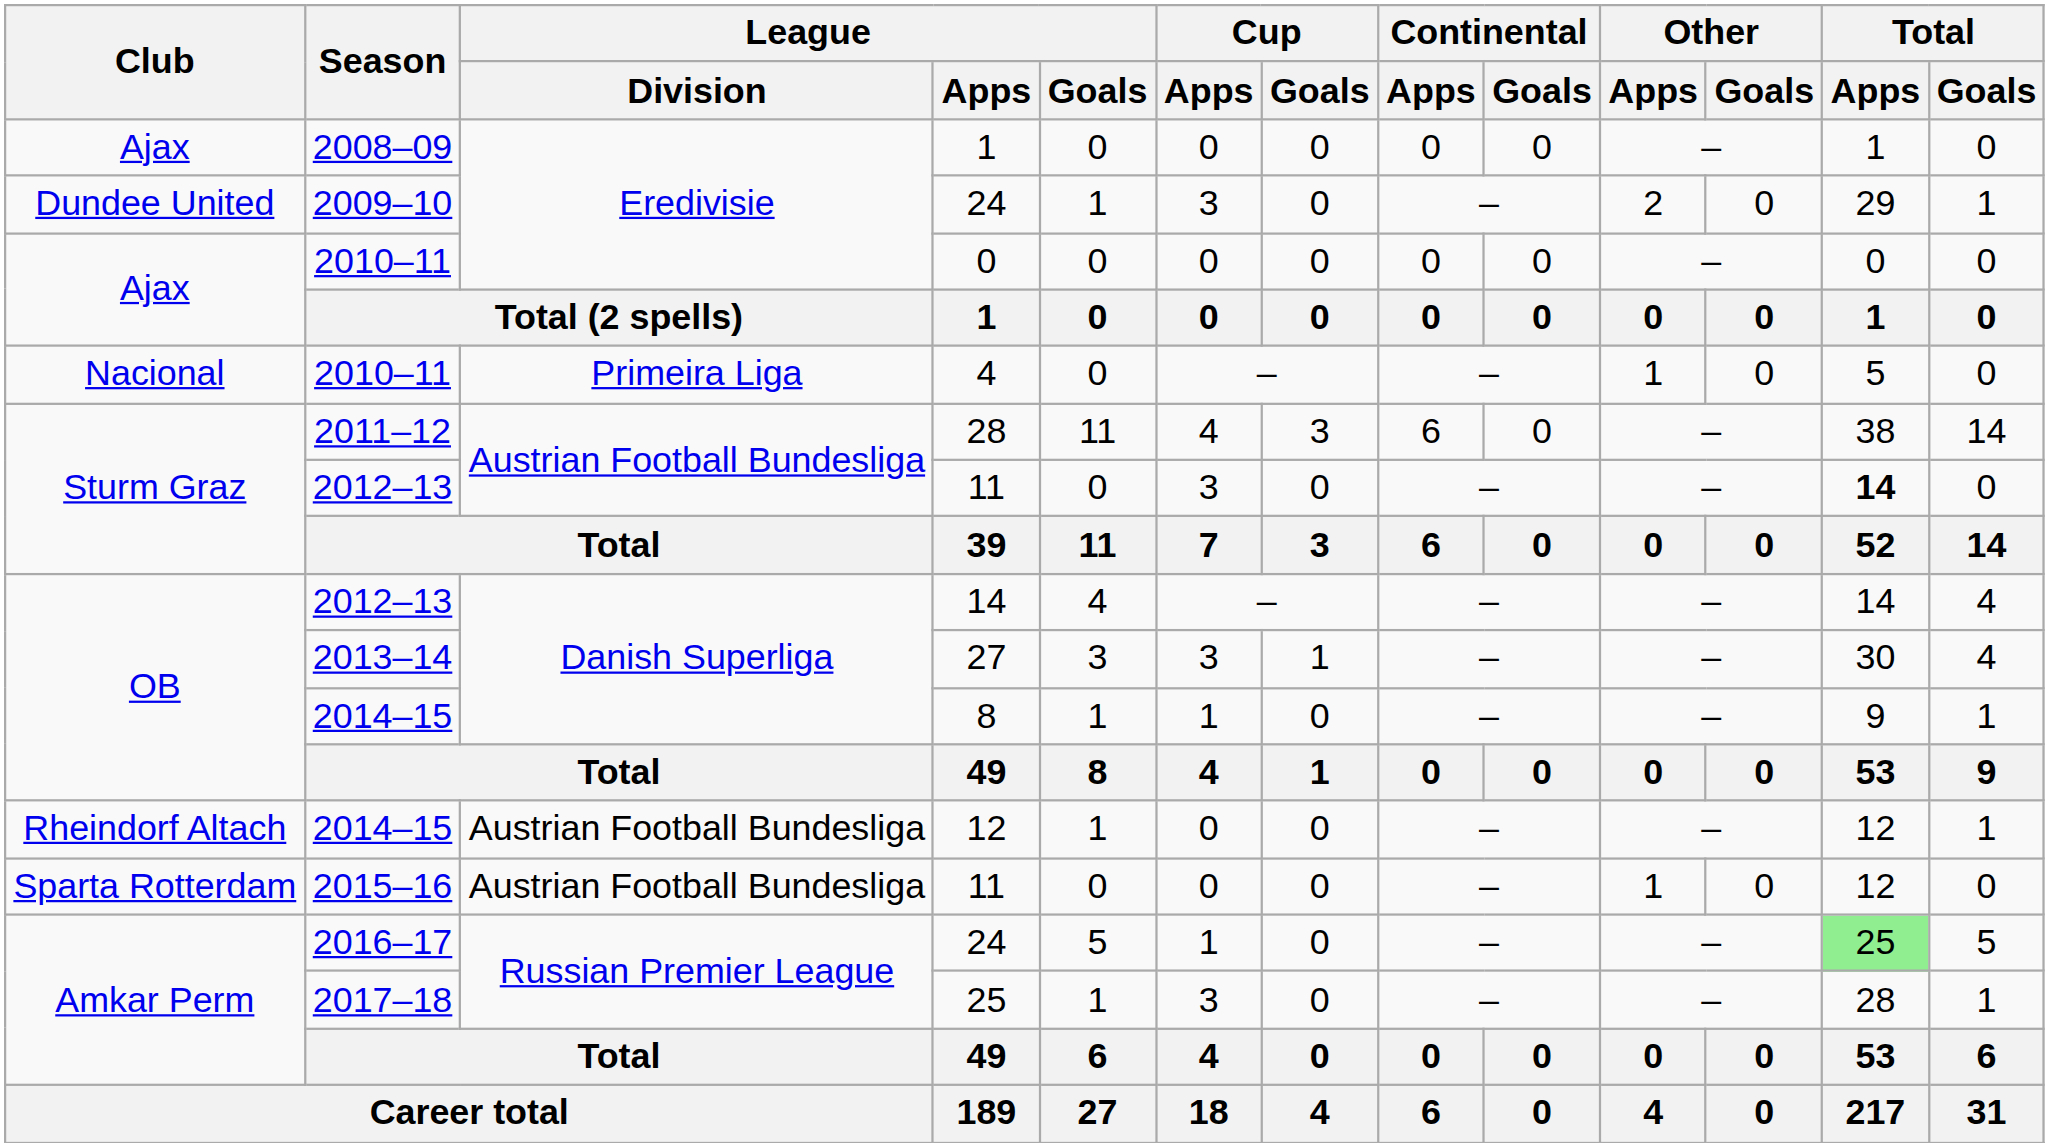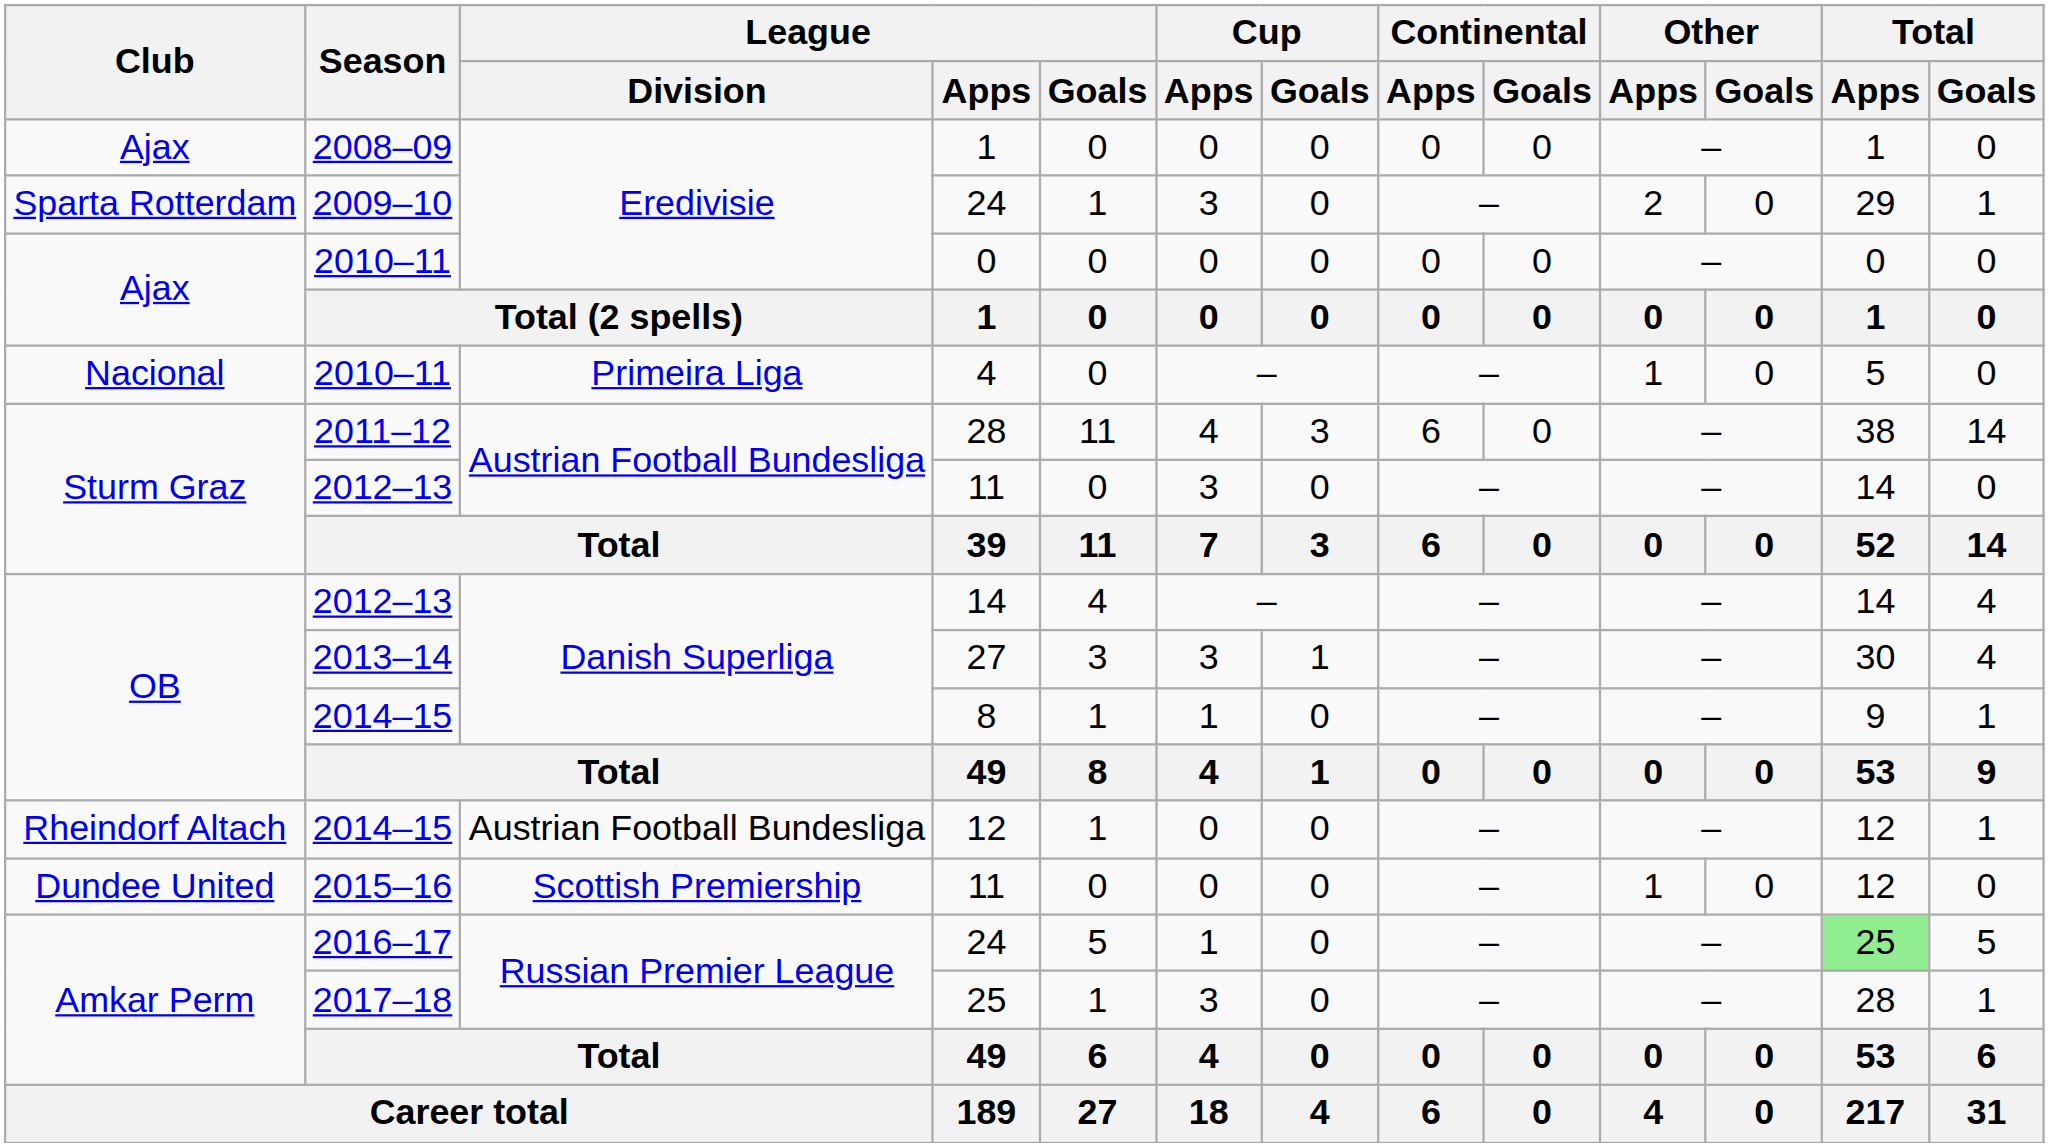2009–10 / 24 | Club: Dundee United -> Sparta Rotterdam
2012–13 / 11 | Total / Apps: bold -> normal
2015–16 / 11 | Club: Sparta Rotterdam -> Dundee United
2015–16 / 11 | League / Division: Austrian Football Bundesliga -> Scottish Premiership
